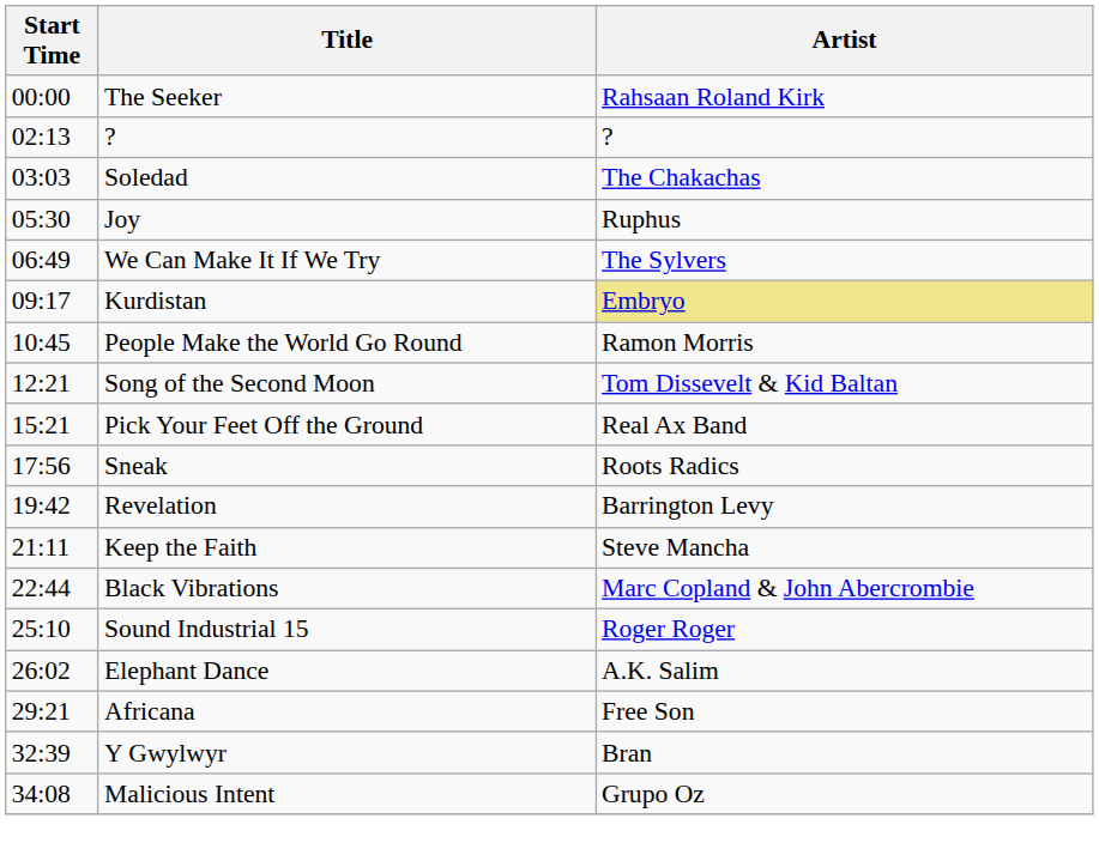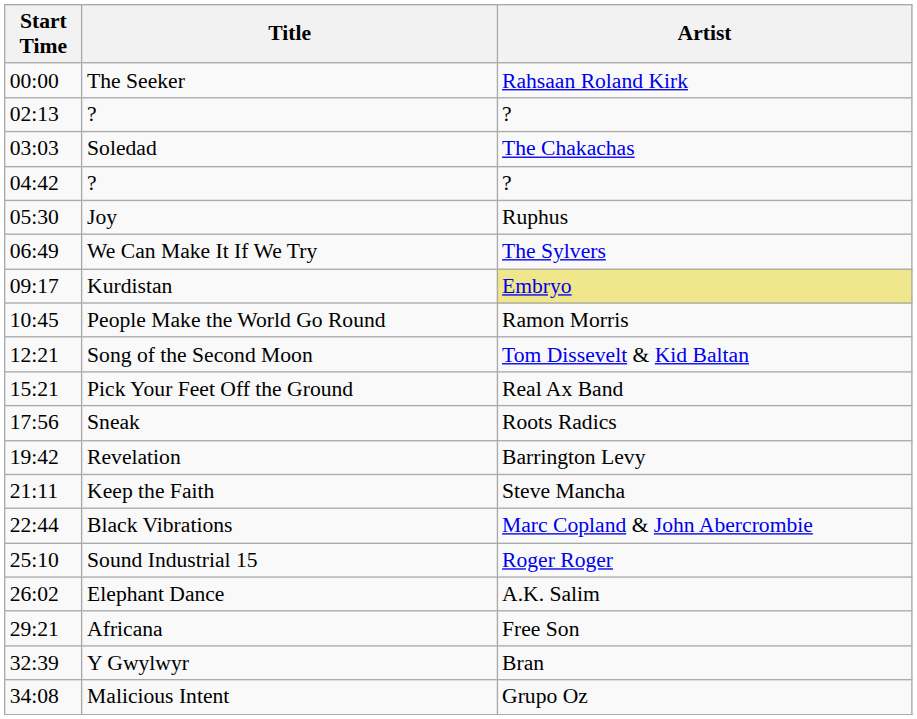+ row: 04:42 | ? | ?
